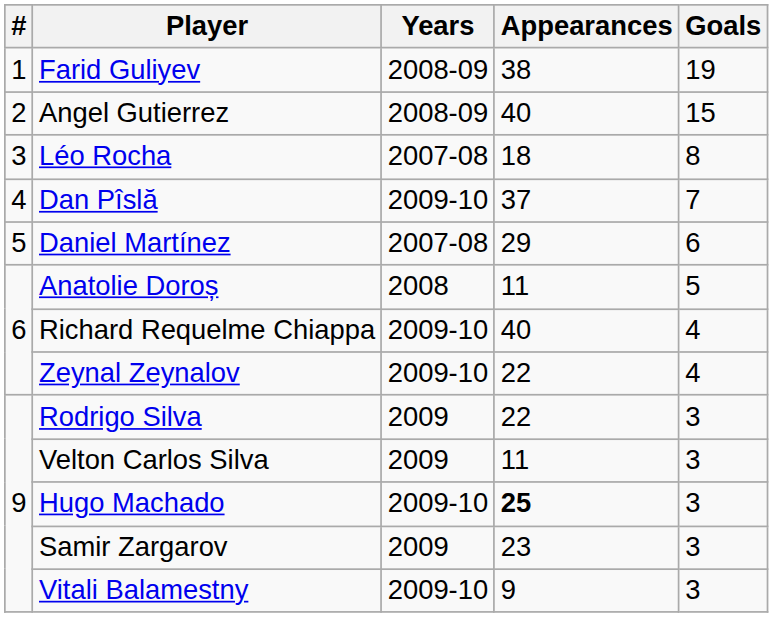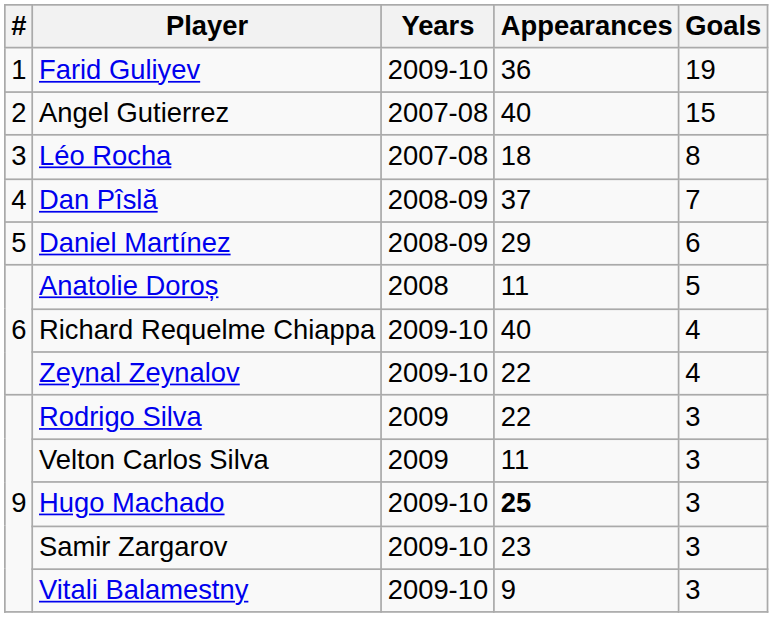Farid Guliyev | Years: 2008-09 -> 2009-10
Farid Guliyev | Appearances: 38 -> 36
Angel Gutierrez | Years: 2008-09 -> 2007-08
Dan Pîslă | Years: 2009-10 -> 2008-09
Daniel Martínez | Years: 2007-08 -> 2008-09
Samir Zargarov | Years: 2009 -> 2009-10
